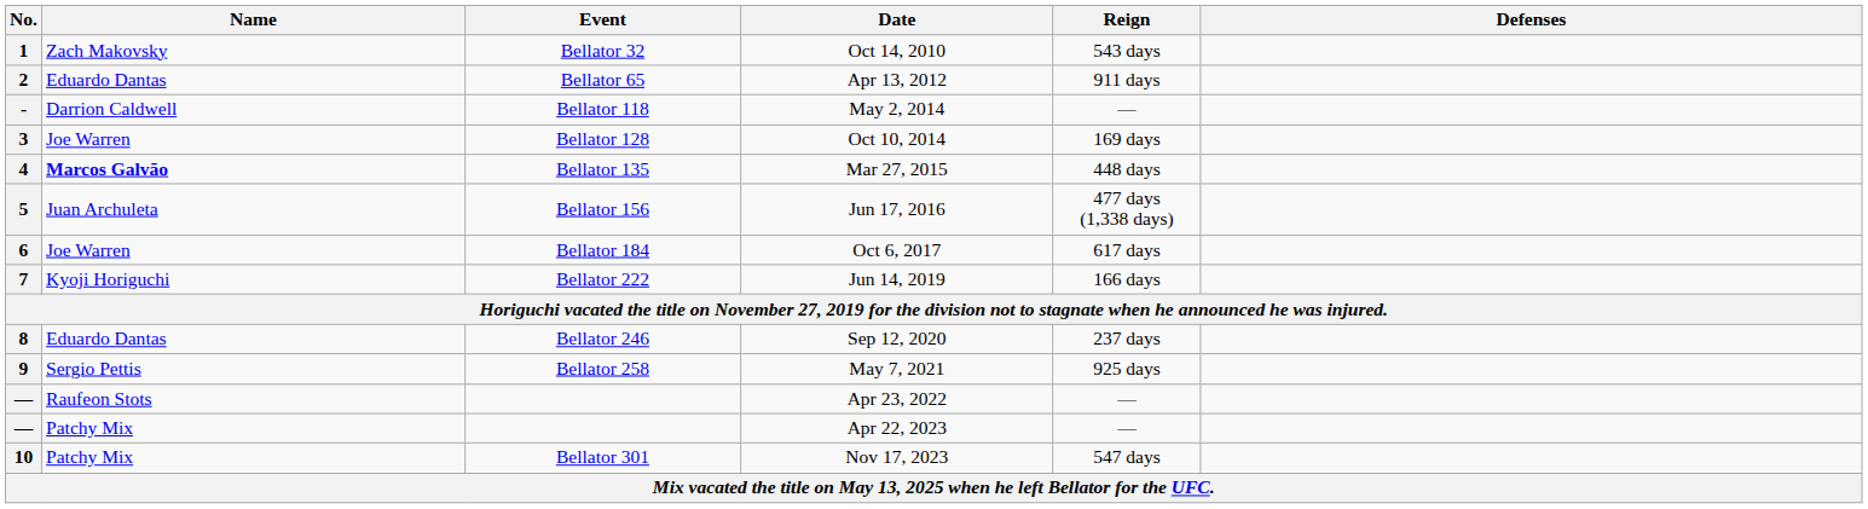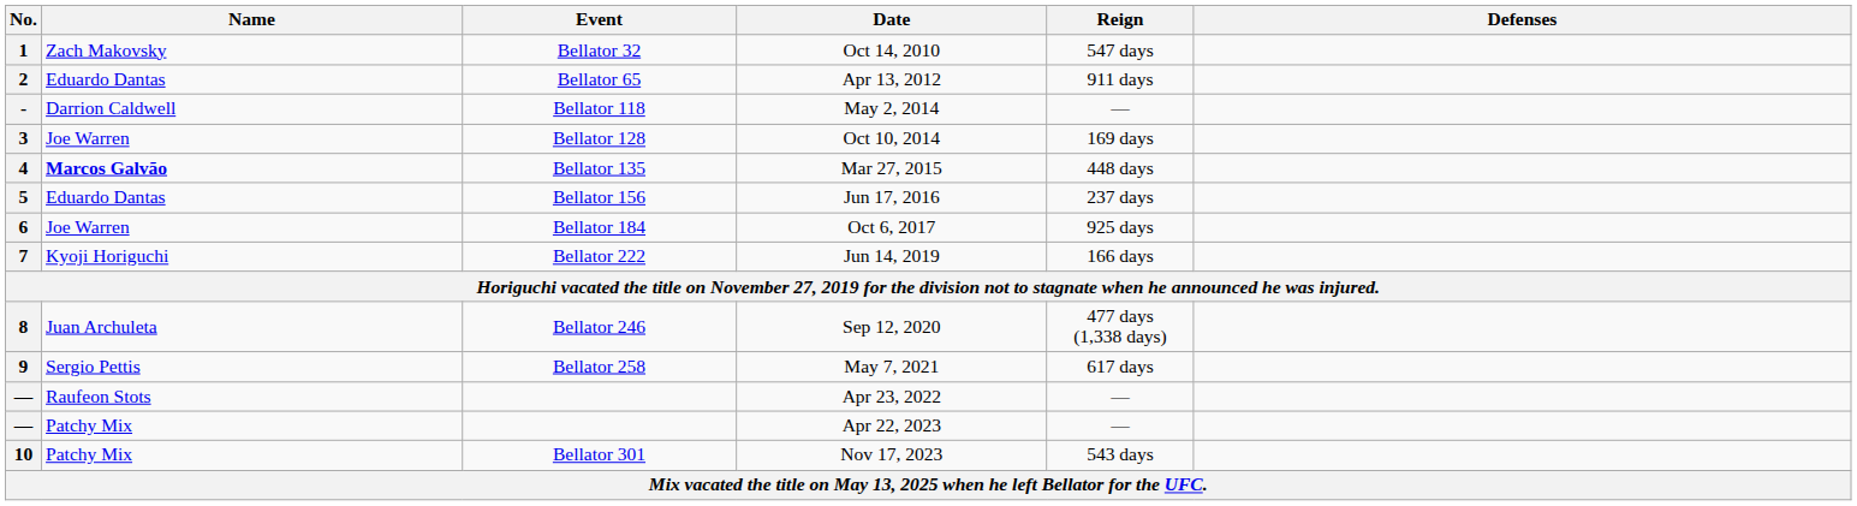1 | Reign: 543 days -> 547 days
5 | Name: Juan Archuleta -> Eduardo Dantas
5 | Reign: 477 days (1,338 days) -> 237 days
6 | Reign: 617 days -> 925 days
8 | Name: Eduardo Dantas -> Juan Archuleta
8 | Reign: 237 days -> 477 days (1,338 days)
9 | Reign: 925 days -> 617 days
10 | Reign: 547 days -> 543 days
